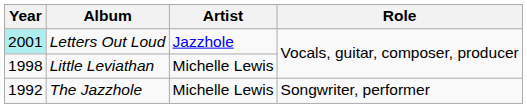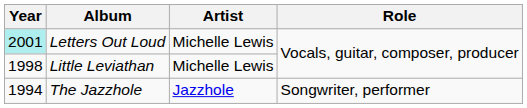Letters Out Loud | Artist: Jazzhole -> Michelle Lewis
The Jazzhole | Year: 1992 -> 1994
The Jazzhole | Artist: Michelle Lewis -> Jazzhole
